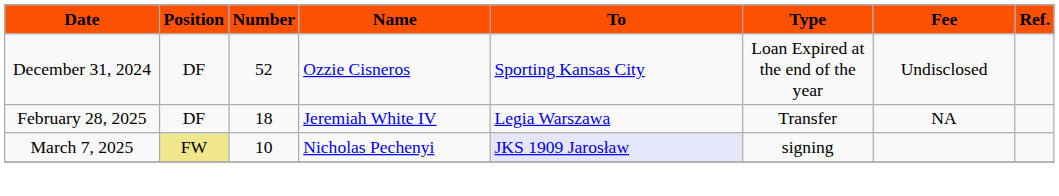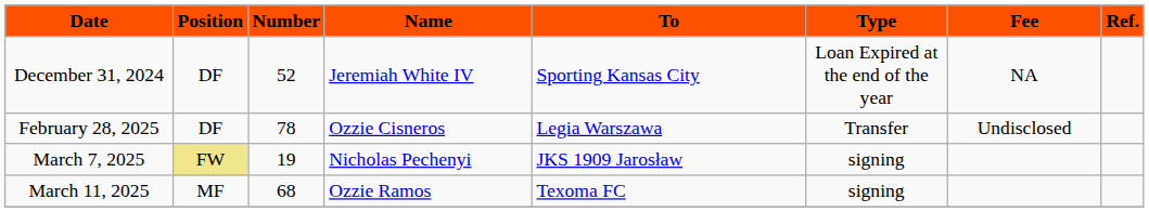December 31, 2024 | Name: Ozzie Cisneros -> Jeremiah White IV
December 31, 2024 | Fee: Undisclosed -> NA
February 28, 2025 | Number: 18 -> 78
February 28, 2025 | Name: Jeremiah White IV -> Ozzie Cisneros
February 28, 2025 | Fee: NA -> Undisclosed
March 7, 2025 | Number: 10 -> 19
March 7, 2025 | To: lavender background -> no background
+ row: March 11, 2025 | MF | 68 | Ozzie Ramos | Texoma FC | signing
